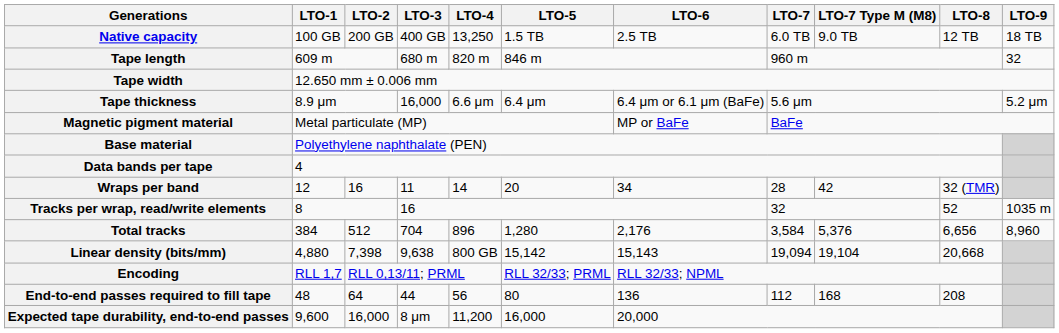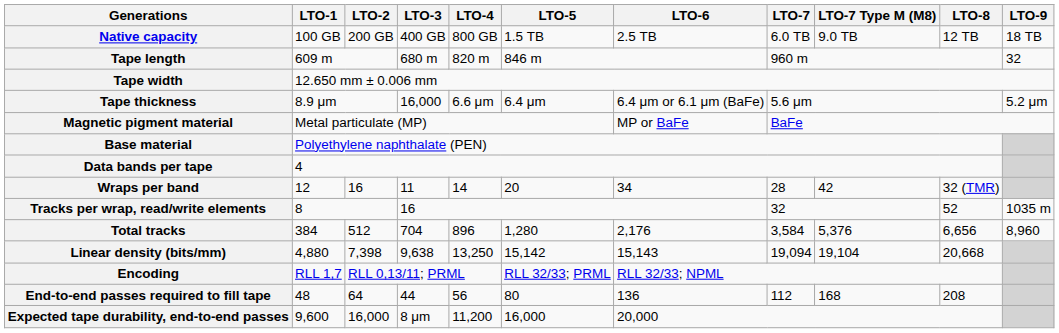Native capacity | LTO-4: 13,250 -> 800 GB
Linear density (bits/mm) | LTO-4: 800 GB -> 13,250
